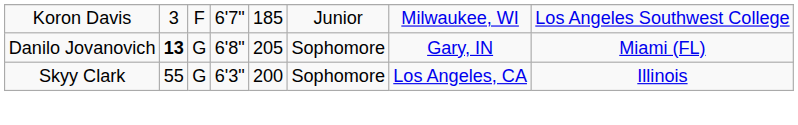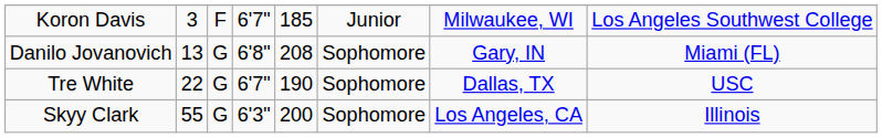Danilo Jovanovich | column 2: bold -> normal
Danilo Jovanovich | column 5: 205 -> 208
+ row: Tre White | 22 | G | 6'7" | 190 | Sophomore | Dallas, TX | USC
